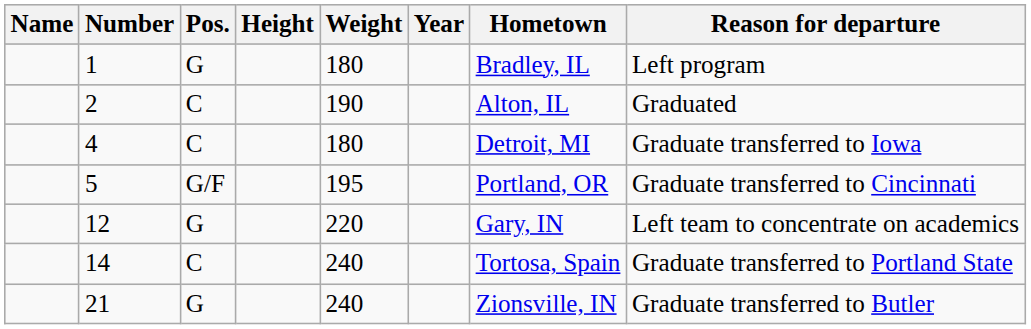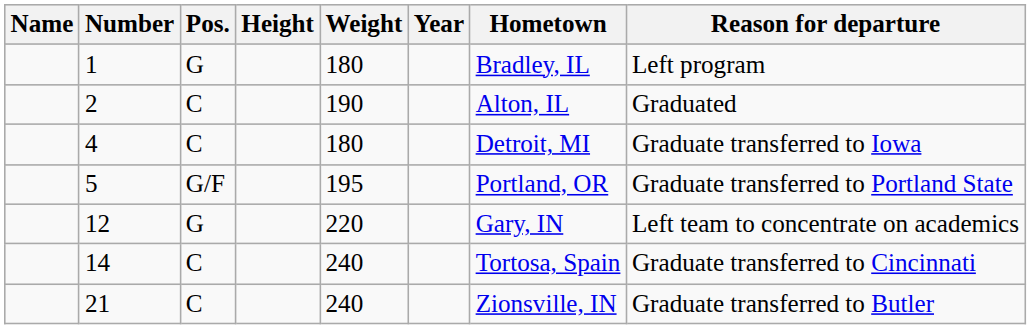5 | Reason for departure: Graduate transferred to Cincinnati -> Graduate transferred to Portland State
14 | Reason for departure: Graduate transferred to Portland State -> Graduate transferred to Cincinnati
21 | Pos.: G -> C
